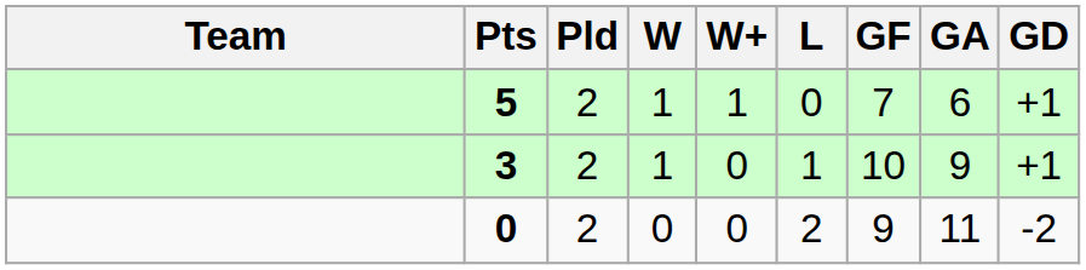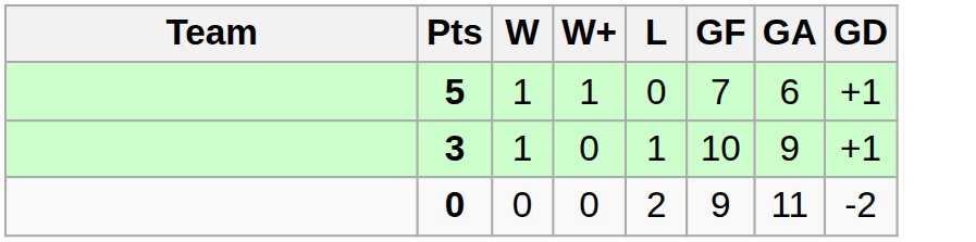- column: Pld | 2 | 2 | 2
